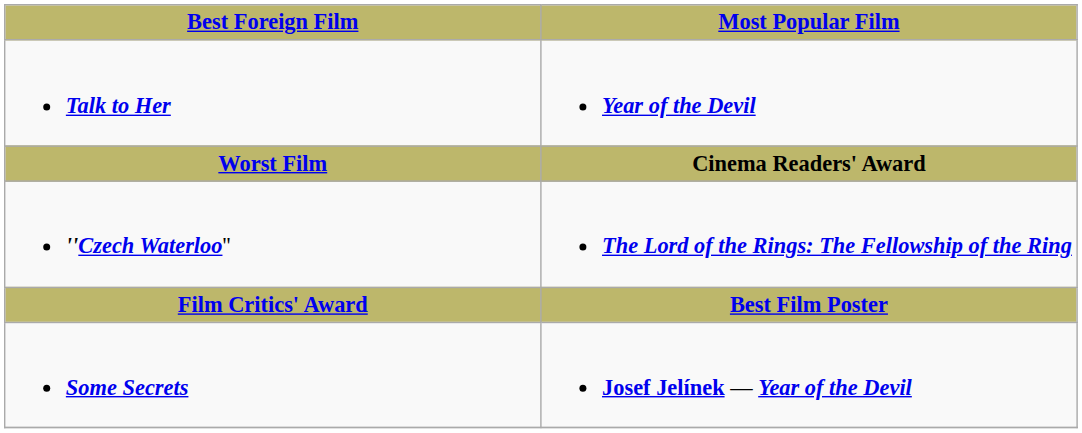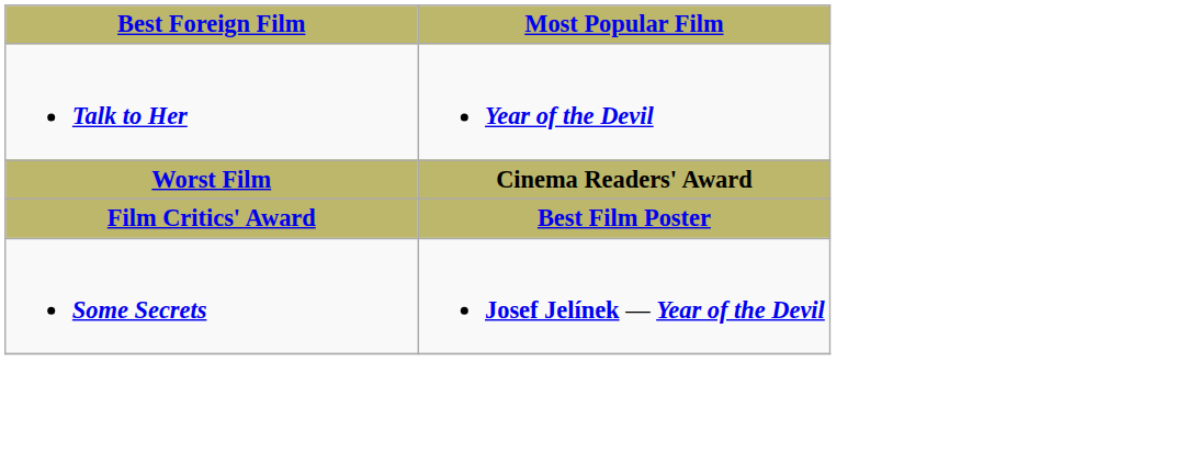- row: ''Czech Waterloo'' | The Lord of the Rings: The Fellowship of the Ring
